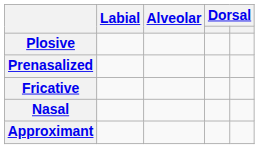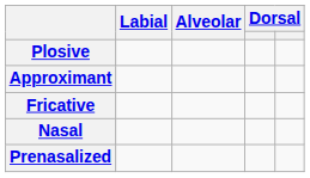rows swapped: Prenasalized <-> Approximant
